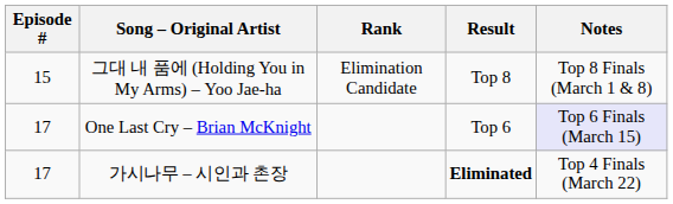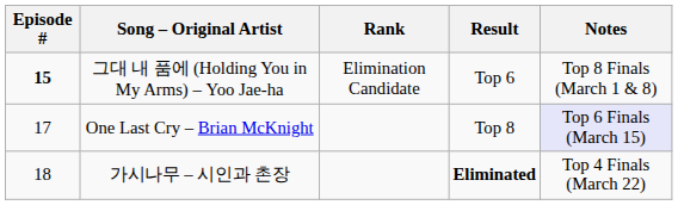그대 내 품에 (Holding You in My Arms) – Yoo Jae-ha | Episode #: normal -> bold
그대 내 품에 (Holding You in My Arms) – Yoo Jae-ha | Result: Top 8 -> Top 6
One Last Cry – Brian McKnight | Result: Top 6 -> Top 8
가시나무 – 시인과 촌장 | Episode #: 17 -> 18
